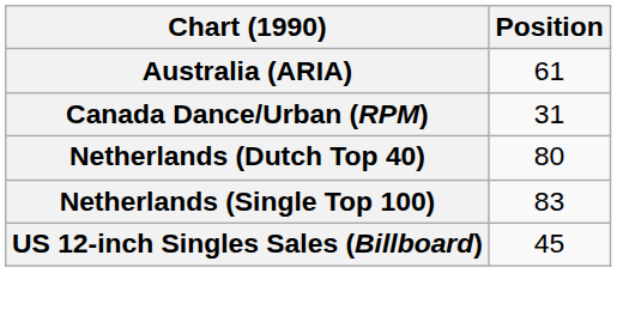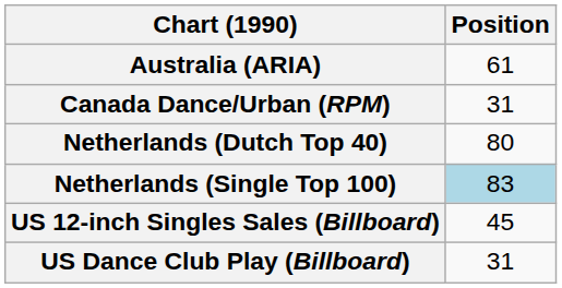Netherlands (Single Top 100) | Position: no background -> lightblue background
+ row: US Dance Club Play (Billboard) | 31
